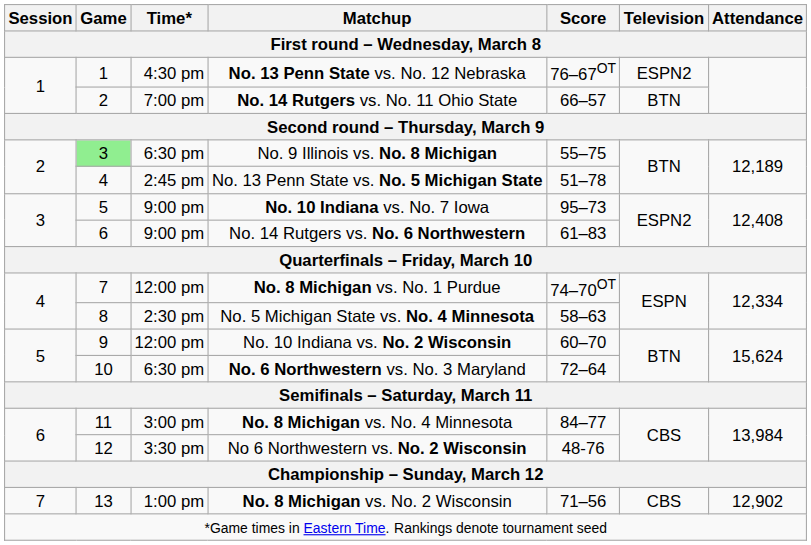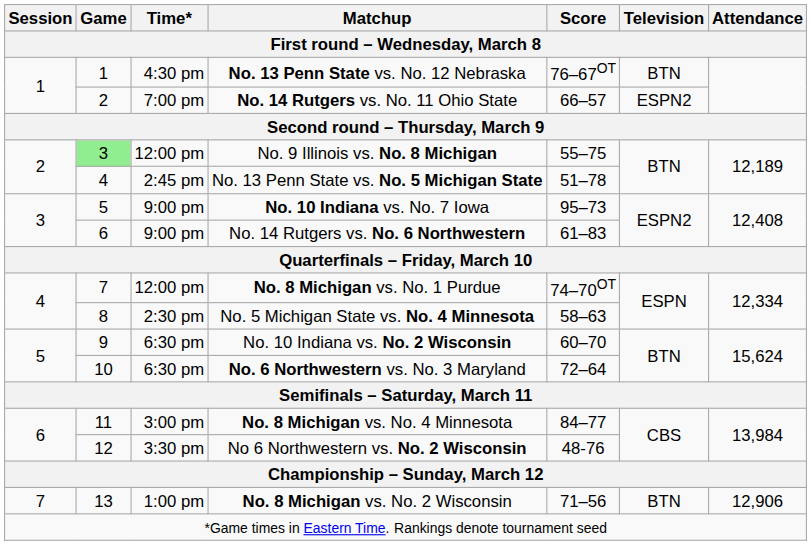No. 13 Penn State vs. No. 12 Nebraska | Television: ESPN2 -> BTN
No. 14 Rutgers vs. No. 11 Ohio State | Television: BTN -> ESPN2
No. 9 Illinois vs. No. 8 Michigan | Time*: 6:30 pm -> 12:00 pm
No. 10 Indiana vs. No. 2 Wisconsin | Time*: 12:00 pm -> 6:30 pm
No. 8 Michigan vs. No. 2 Wisconsin | Television: CBS -> BTN
No. 8 Michigan vs. No. 2 Wisconsin | Attendance: 12,902 -> 12,906
